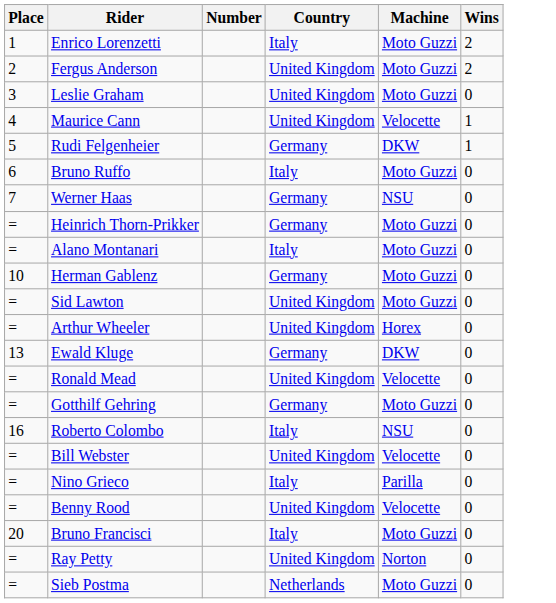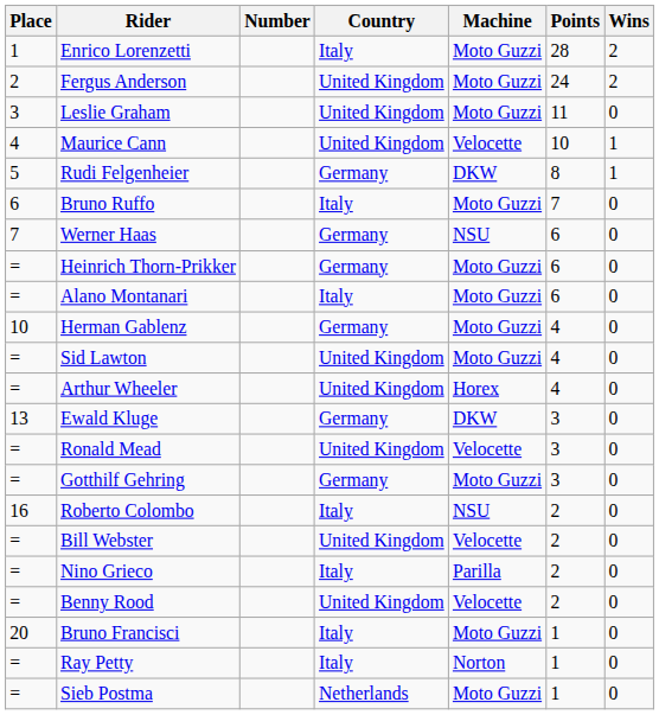+ column: Points | 28 | 24 | 11 | 10 | 8 | 7 | 6 | 6 | 6 | 4 | 4 | 4 | 3 | 3 | 3 | 2 | 2 | 2 | 2 | 1 | 1 | 1
Ray Petty | Country: United Kingdom -> Italy
